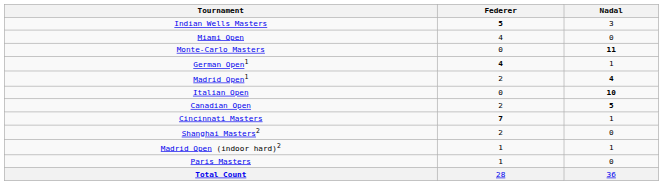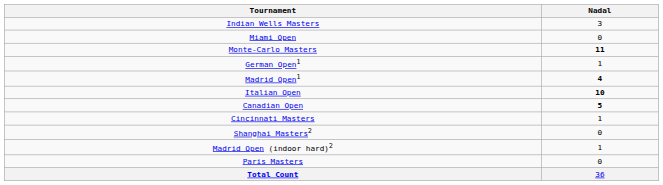- column: Federer | 5 | 4 | 0 | 4 | 2 | 0 | 2 | 7 | 2 | 1 | 1 | 28
